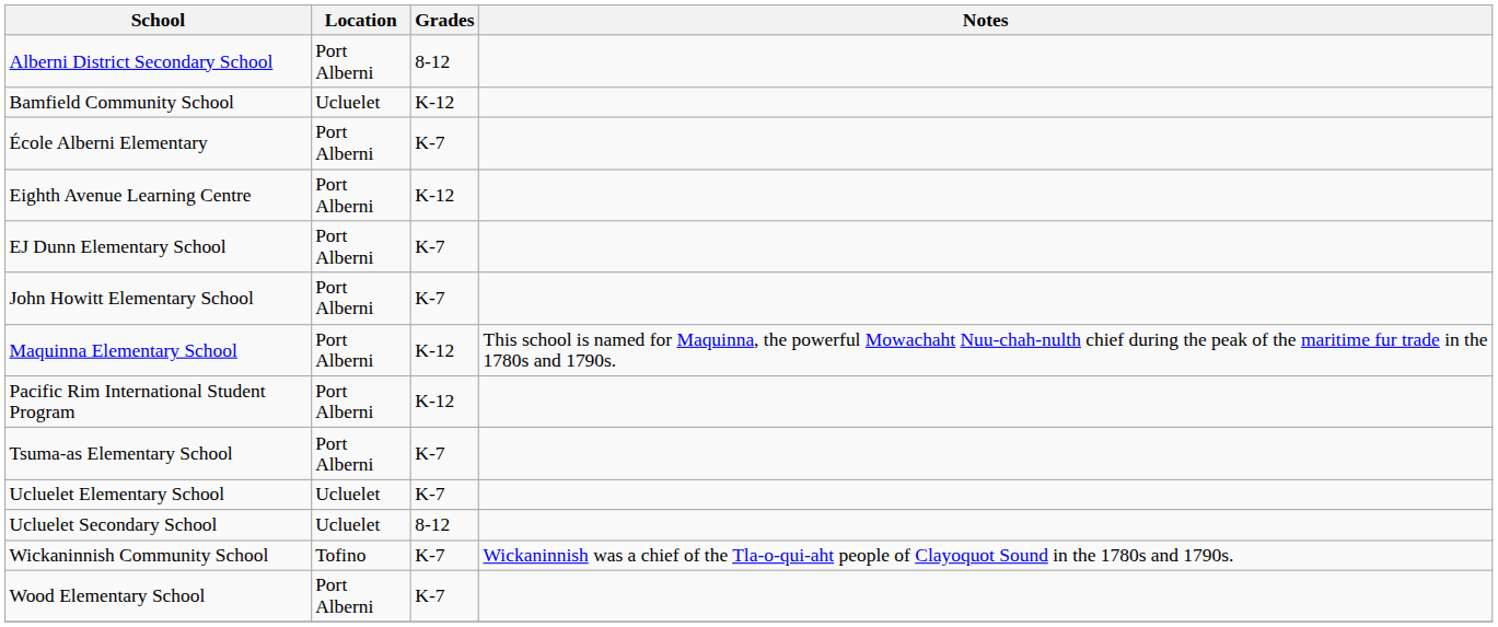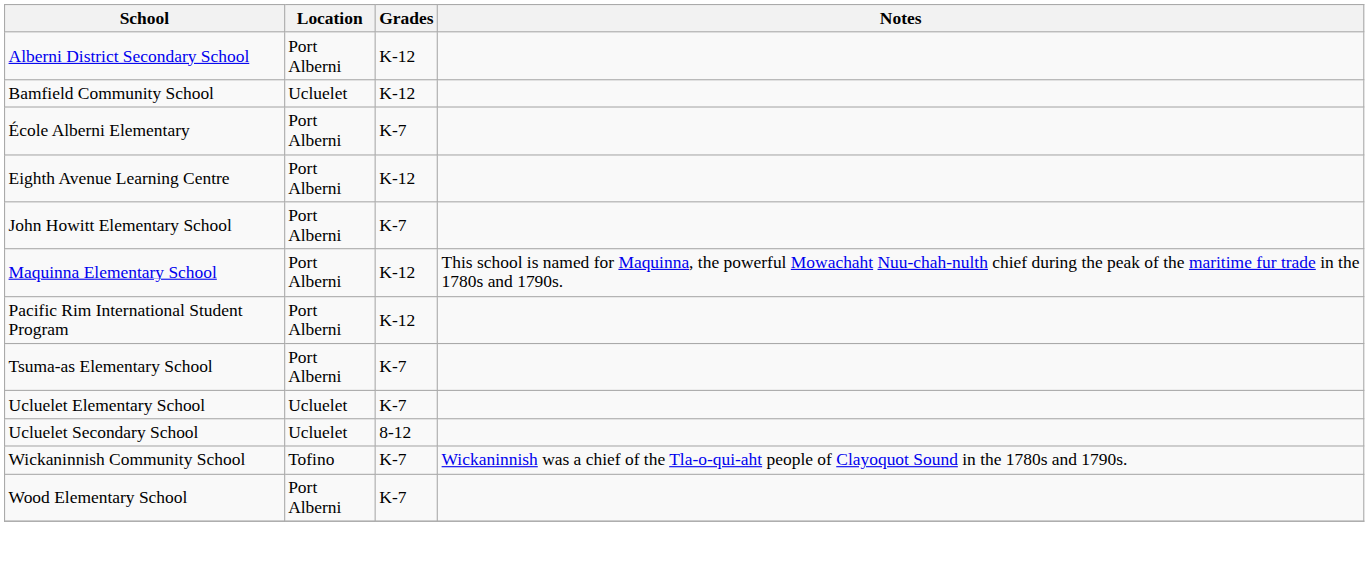Alberni District Secondary School | Grades: 8-12 -> K-12
- row: EJ Dunn Elementary School | Port Alberni | K-7
